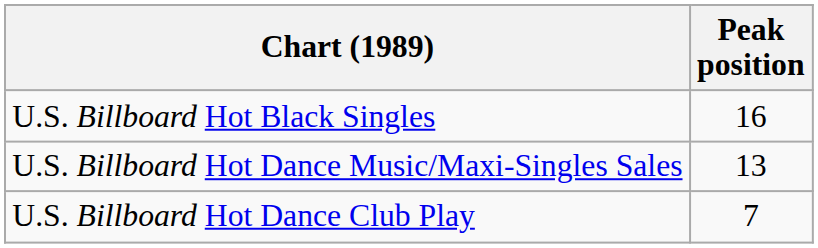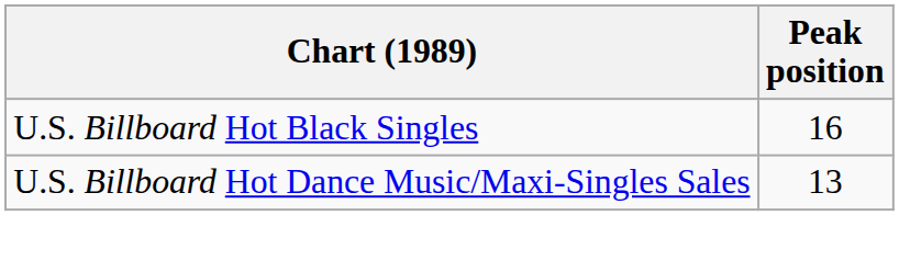- row: U.S. Billboard Hot Dance Club Play | 7
